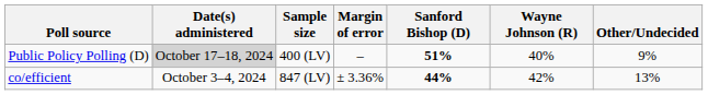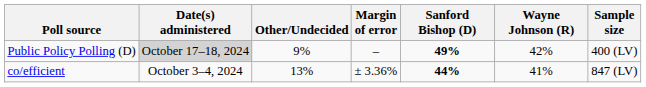columns swapped: Sample size <-> Other/Undecided
Public Policy Polling (D) | Sanford Bishop (D): 51% -> 49%
Public Policy Polling (D) | Wayne Johnson (R): 40% -> 42%
co/efficient | Wayne Johnson (R): 42% -> 41%
